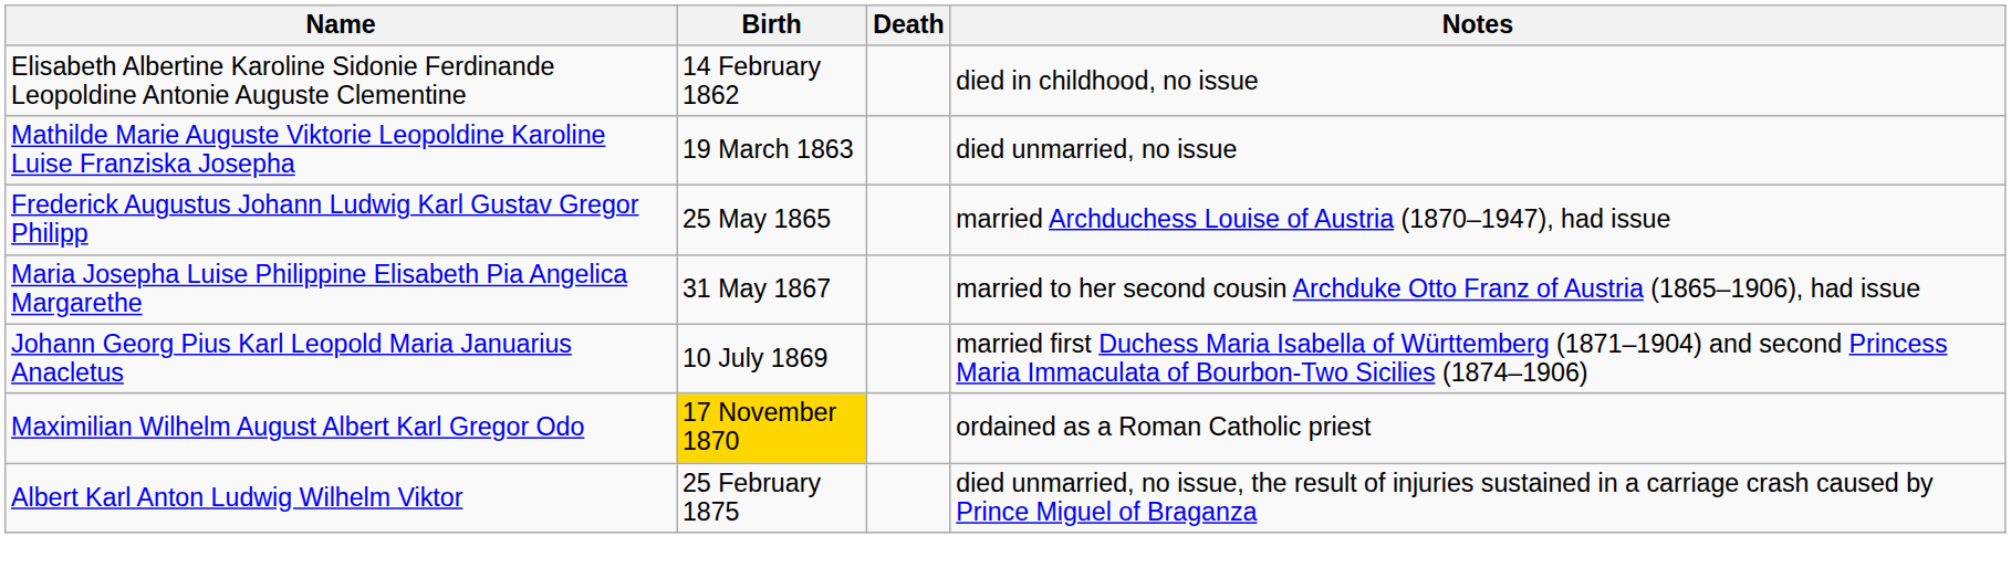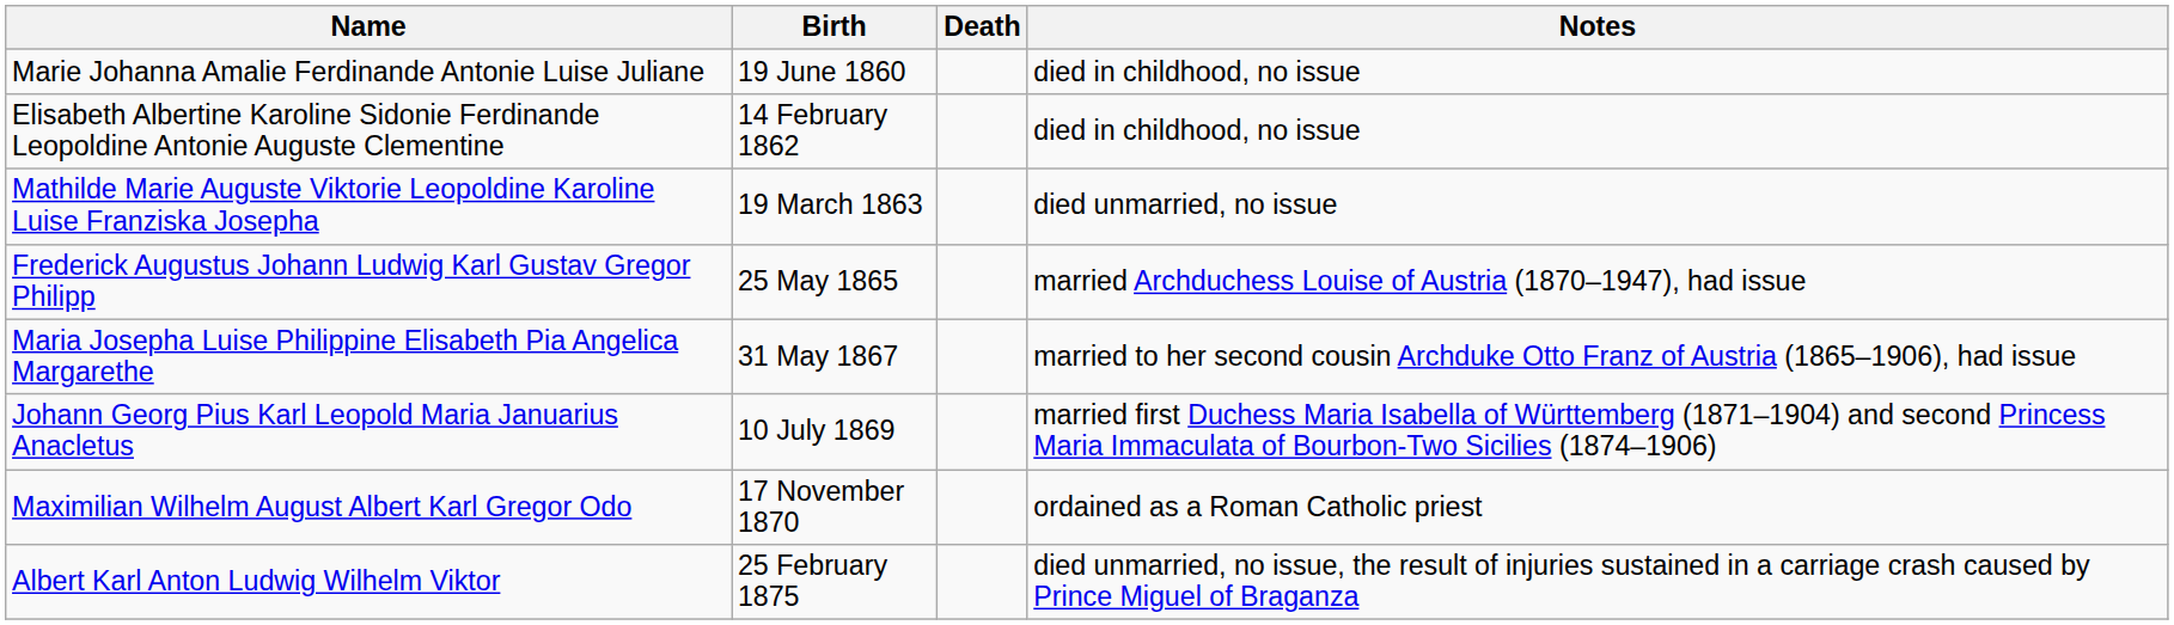+ row: Marie Johanna Amalie Ferdinande Antonie Luise Juliane | 19 June 1860 | died in childhood, no issue
Maximilian Wilhelm August Albert Karl Gregor Odo | Birth: gold background -> no background
